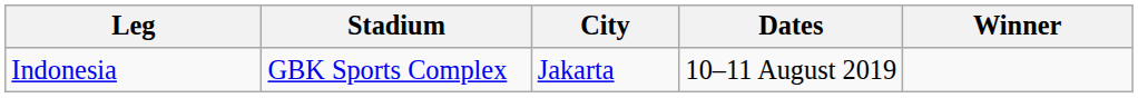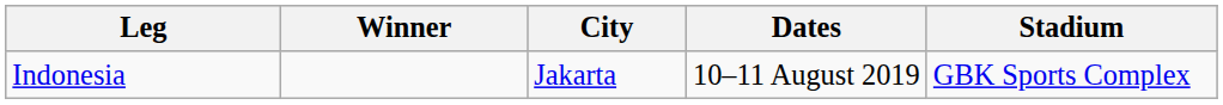columns swapped: Stadium <-> Winner
